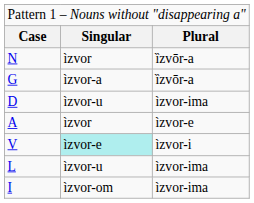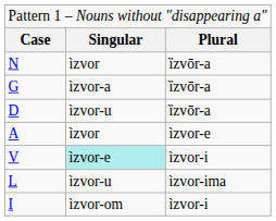D | column 3: ìzvor-ima -> ȉzvōr-a
I | column 3: ìzvor-ima -> ìzvor-i
